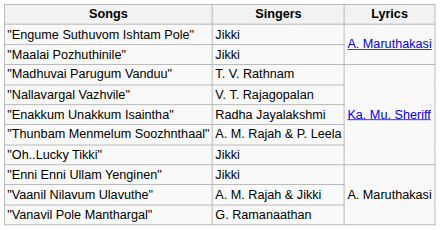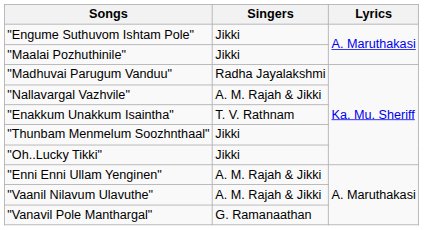"Madhuvai Parugum Vanduu" | Singers: T. V. Rathnam -> Radha Jayalakshmi
"Nallavargal Vazhvile" | Singers: V. T. Rajagopalan -> A. M. Rajah & Jikki
"Enakkum Unakkum Isaintha" | Singers: Radha Jayalakshmi -> T. V. Rathnam
"Thunbam Menmelum Soozhnthaal" | Singers: A. M. Rajah & P. Leela -> Jikki
"Enni Enni Ullam Yenginen" | Singers: Jikki -> A. M. Rajah & Jikki
